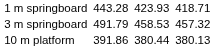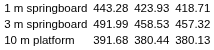3 m springboard | column 3: 491.79 -> 491.99
10 m platform | column 3: 391.86 -> 391.68
